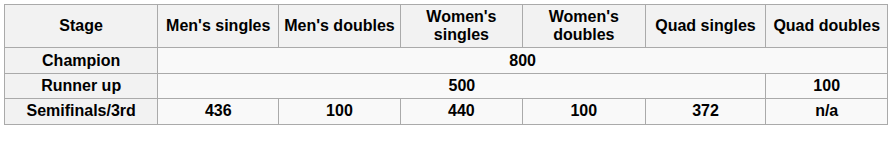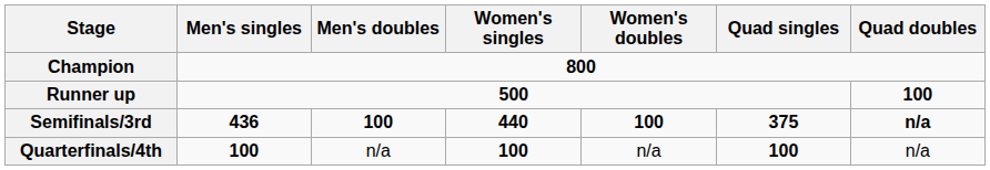Semifinals/3rd | Quad singles: 372 -> 375
+ row: Quarterfinals/4th | 100 | n/a | 100 | n/a | 100 | n/a
